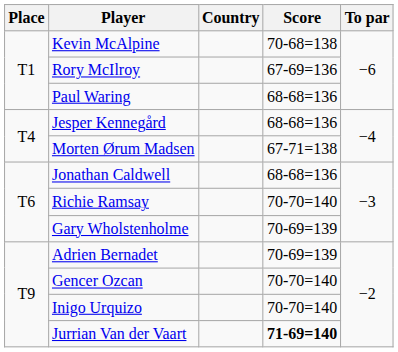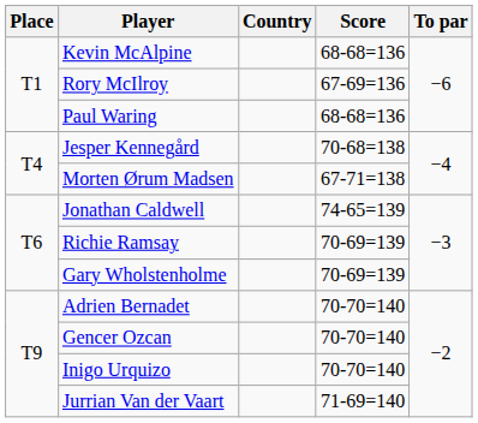Kevin McAlpine | Score: 70-68=138 -> 68-68=136
Jesper Kennegård | Score: 68-68=136 -> 70-68=138
Jonathan Caldwell | Score: 68-68=136 -> 74-65=139
Richie Ramsay | Score: 70-70=140 -> 70-69=139
Adrien Bernadet | Score: 70-69=139 -> 70-70=140
Jurrian Van der Vaart | Score: bold -> normal
